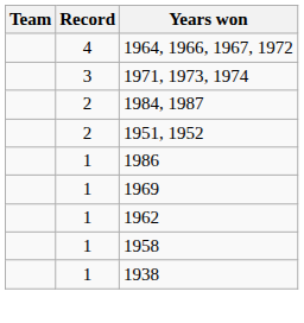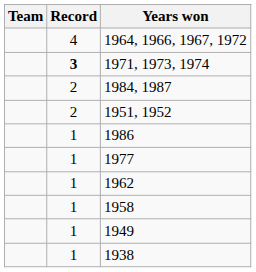1971, 1973, 1974 | Record: normal -> bold
+ row: 1 | 1977
- row: 1 | 1969
+ row: 1 | 1949
